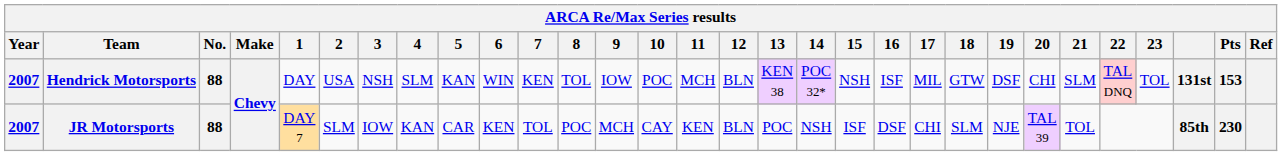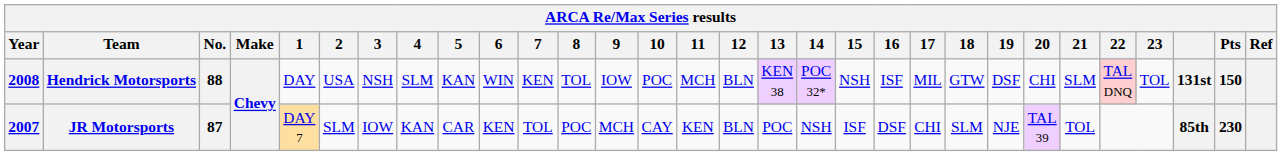Hendrick Motorsports | Year: 2007 -> 2008
Hendrick Motorsports | Pts: 153 -> 150
JR Motorsports | No.: 88 -> 87
